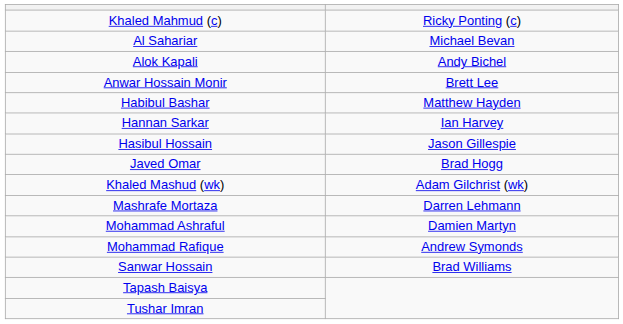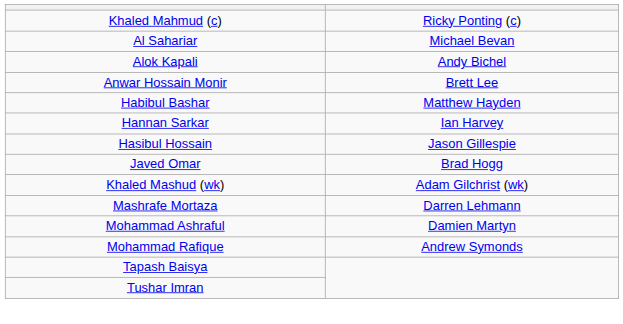- row: Sanwar Hossain | Brad Williams
